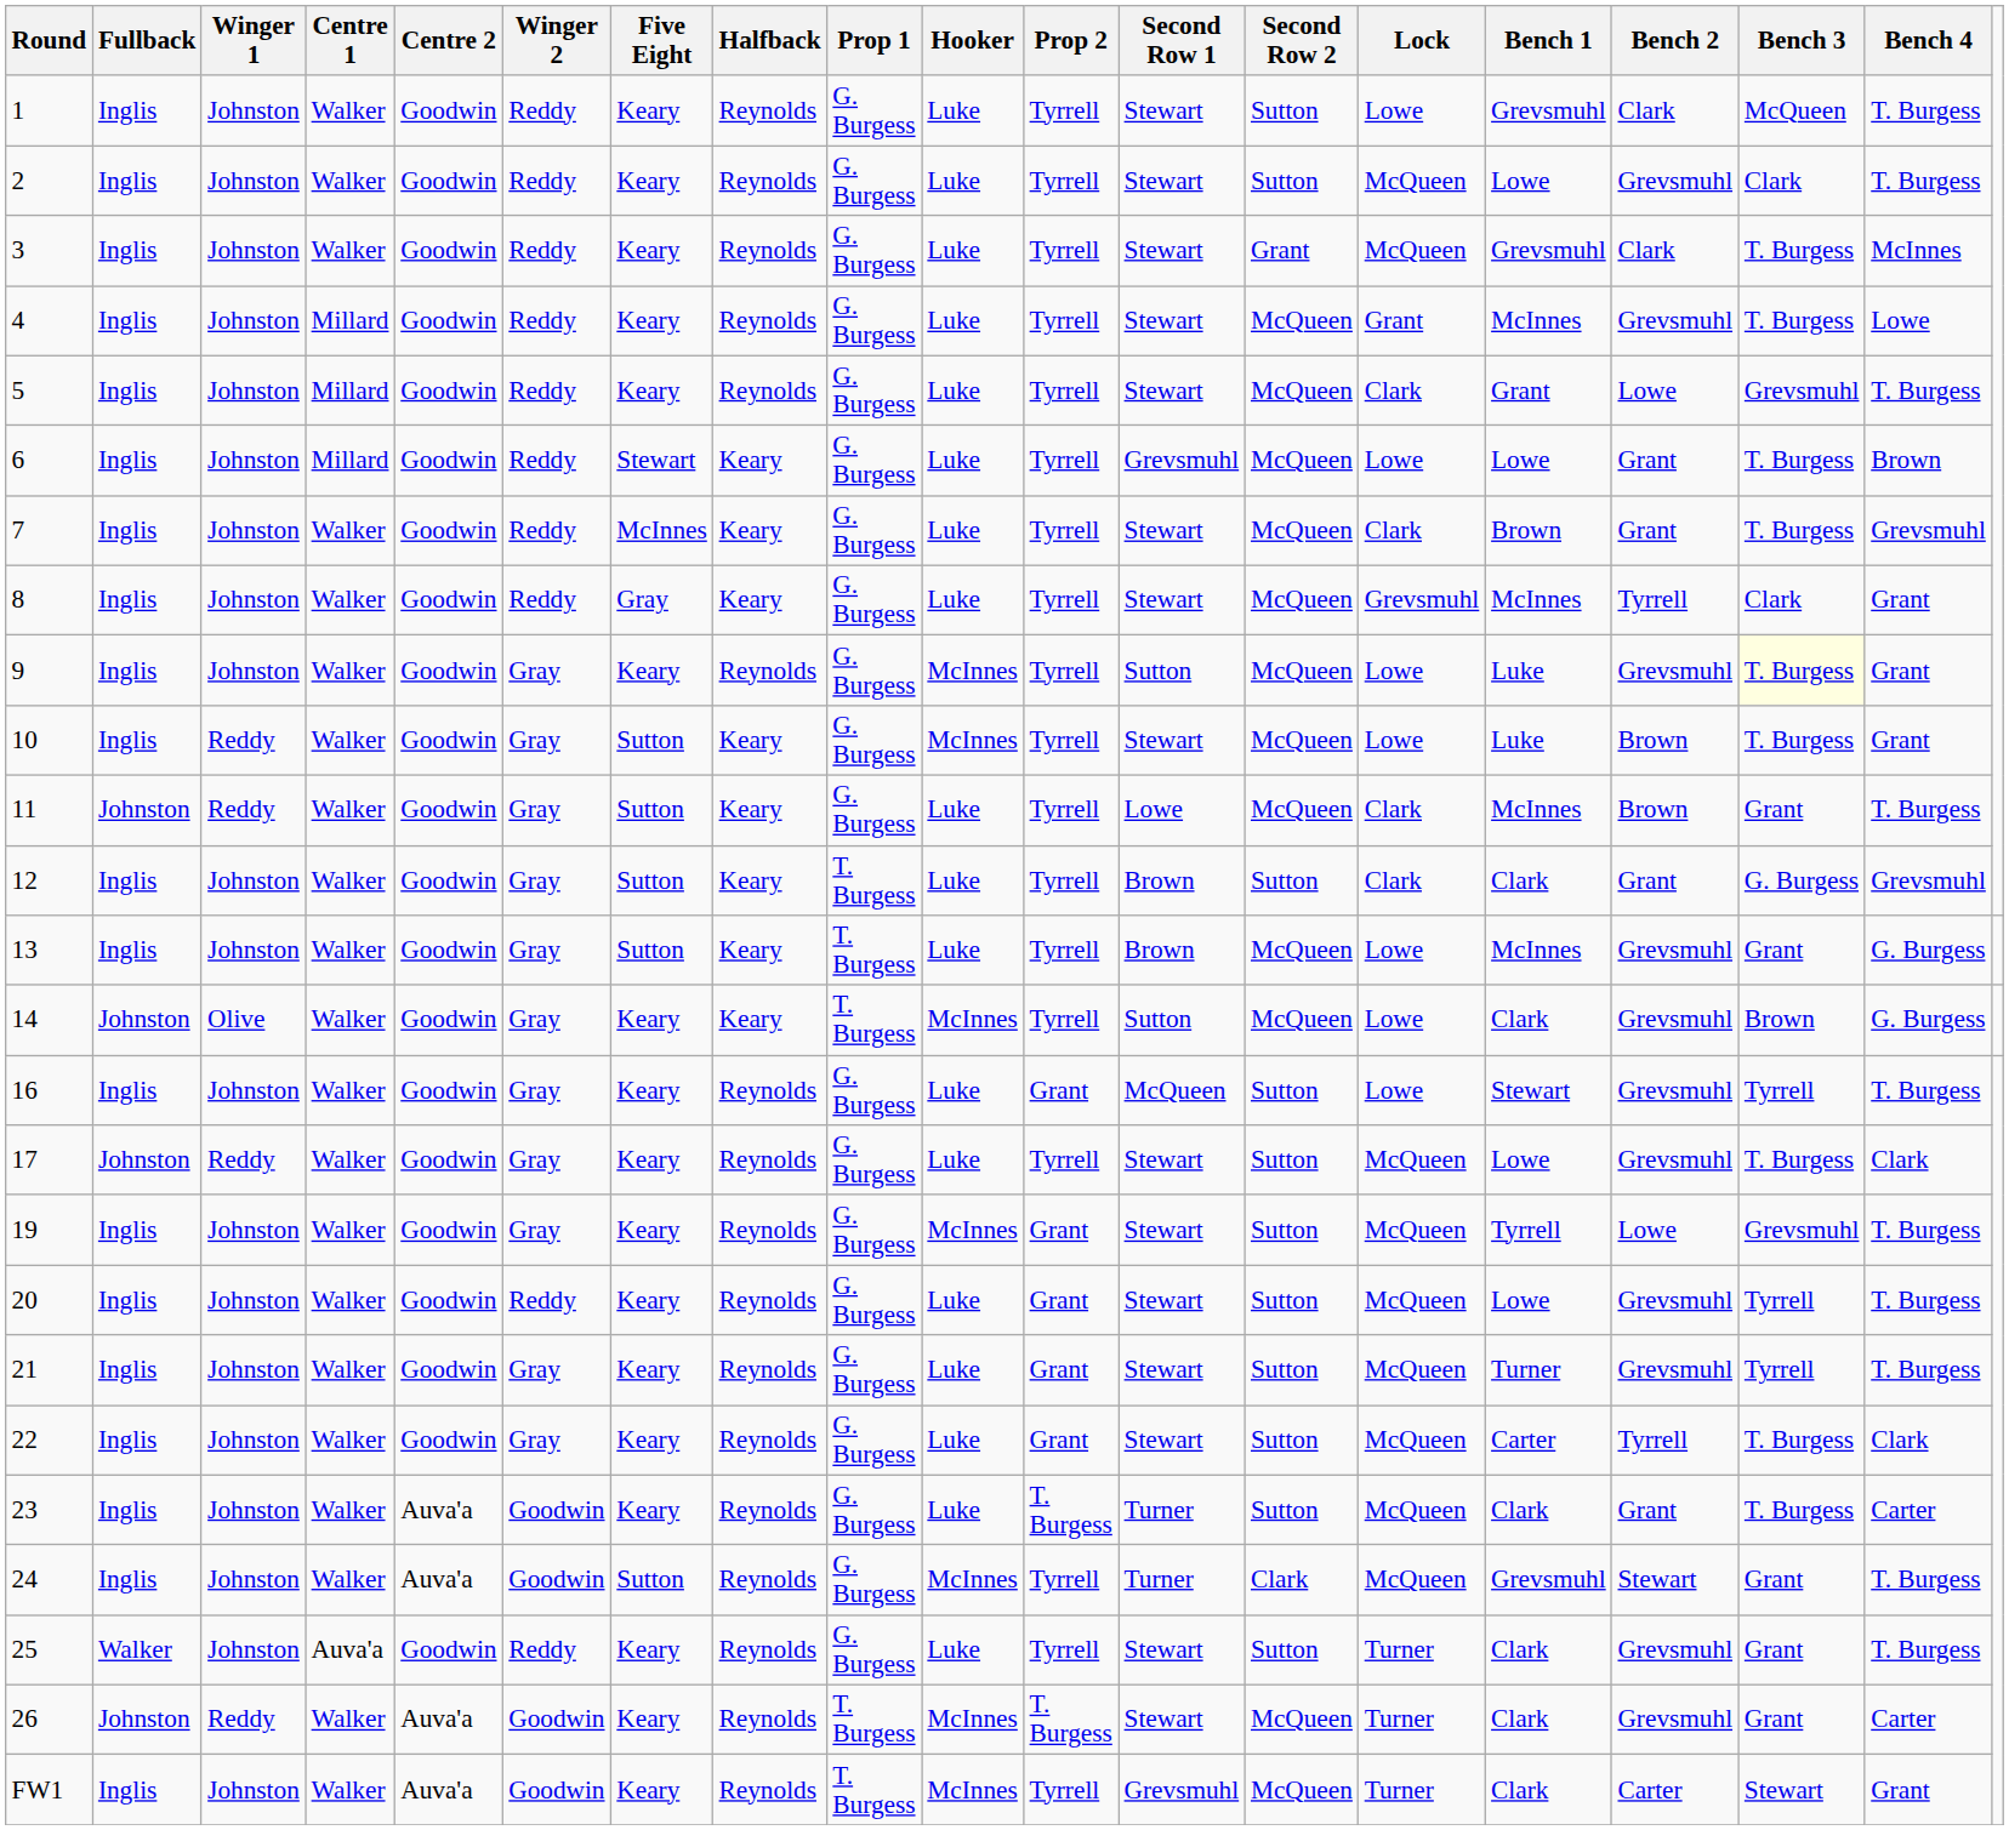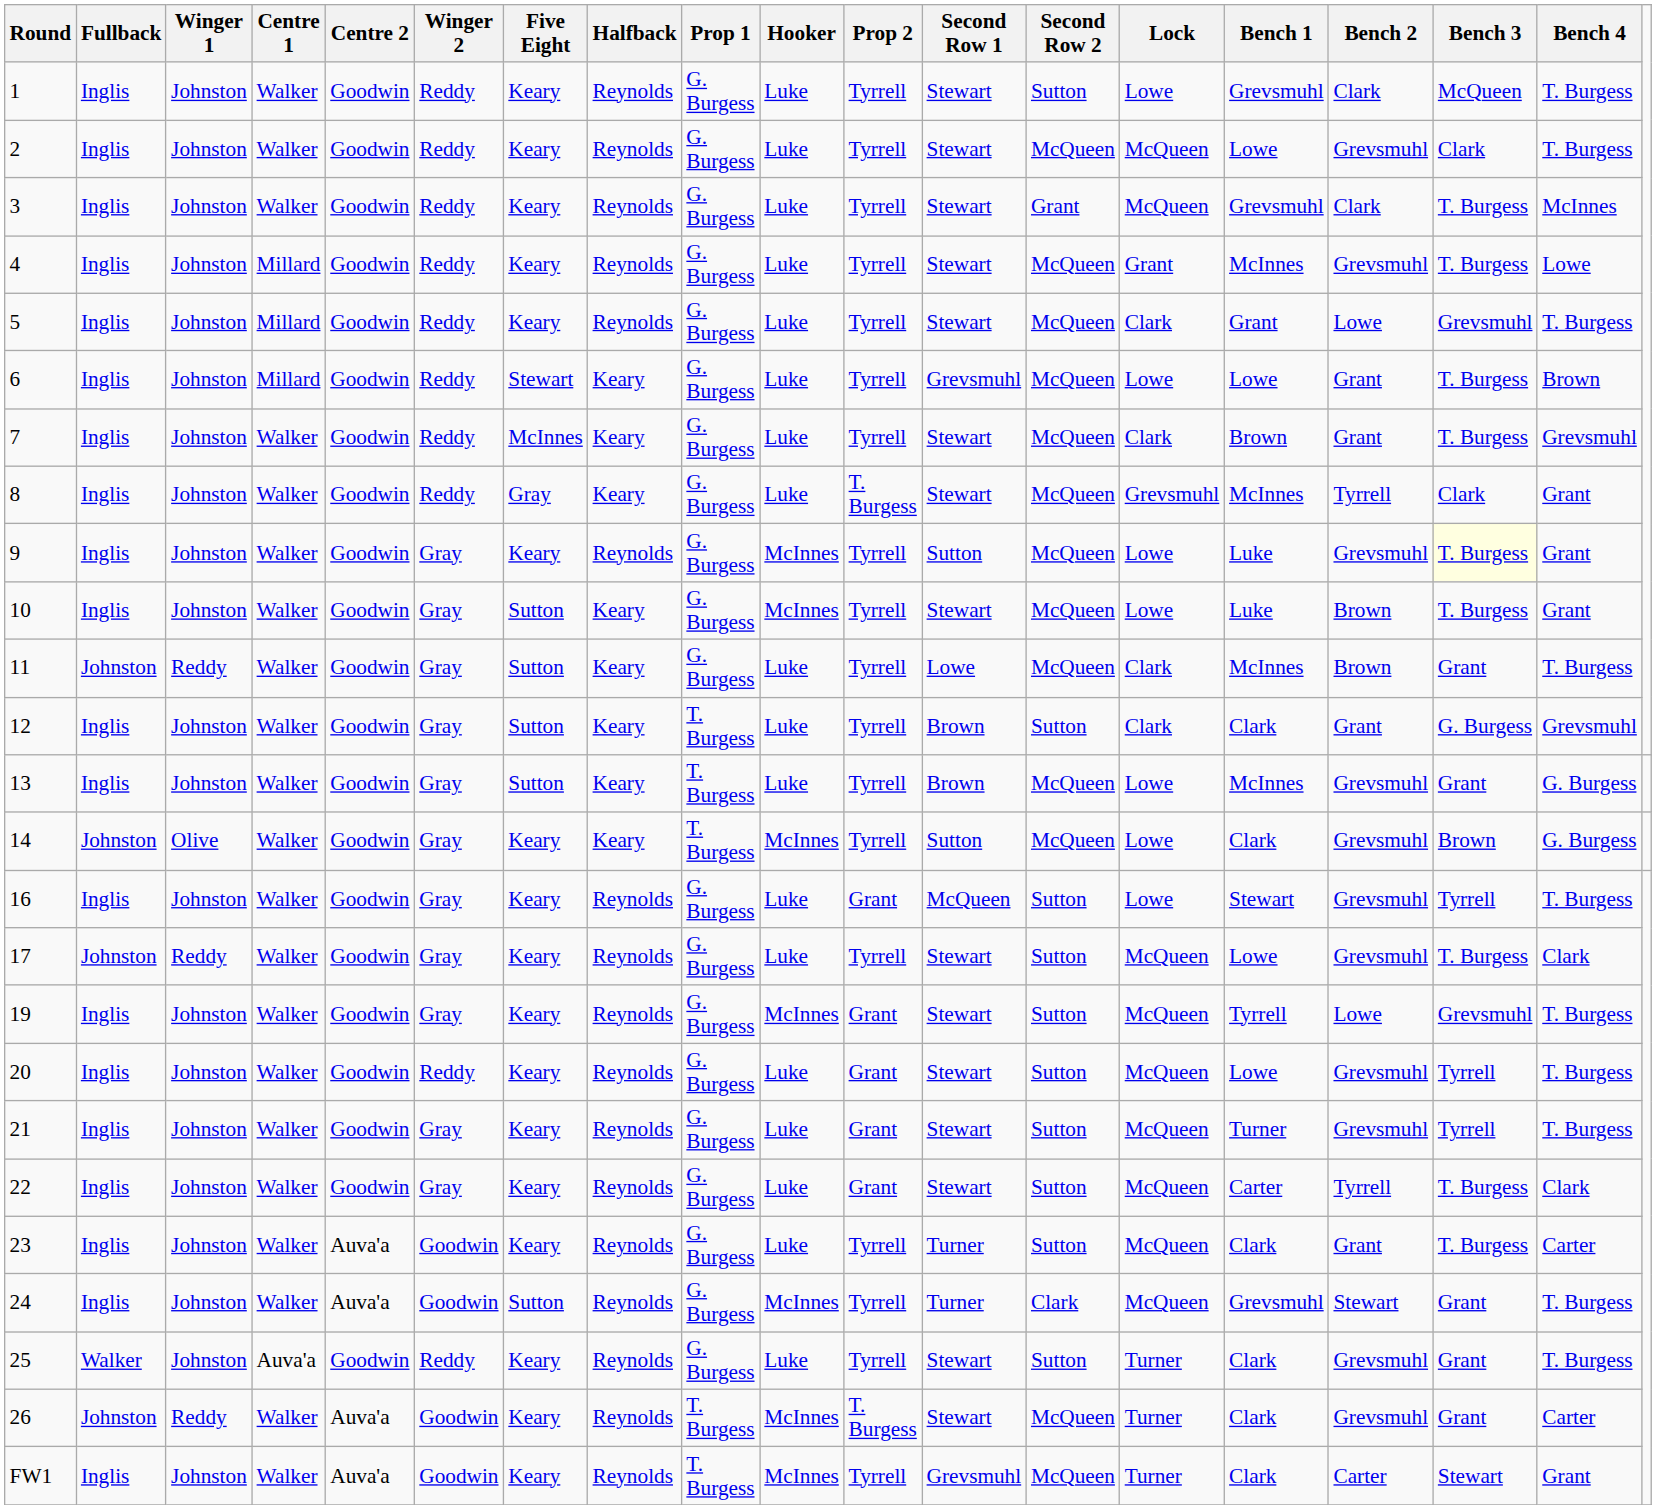2 | Second Row 2: Sutton -> McQueen
8 | Prop 2: Tyrrell -> T. Burgess
10 | Winger 1: Reddy -> Johnston
23 | Prop 2: T. Burgess -> Tyrrell
